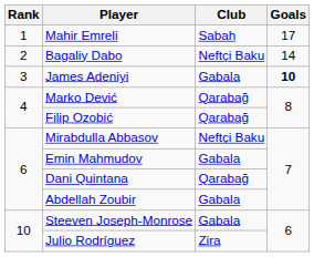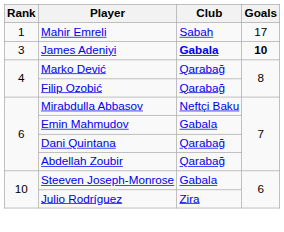- row: 2 | Bagaliy Dabo | Neftçi Baku | 14
James Adeniyi | Club: normal -> bold
Abdellah Zoubir | Club: Gabala -> Qarabağ
